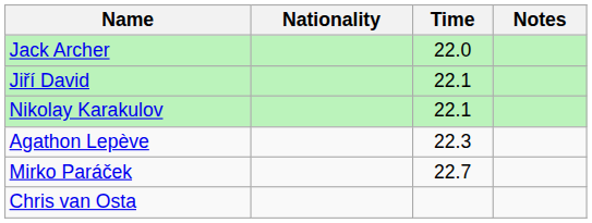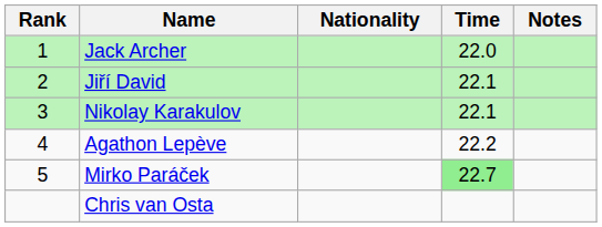+ column: Rank | 1 | 2 | 3 | 4 | 5
Agathon Lepève | Time: 22.3 -> 22.2
Mirko Paráček | Time: no background -> lightgreen background
